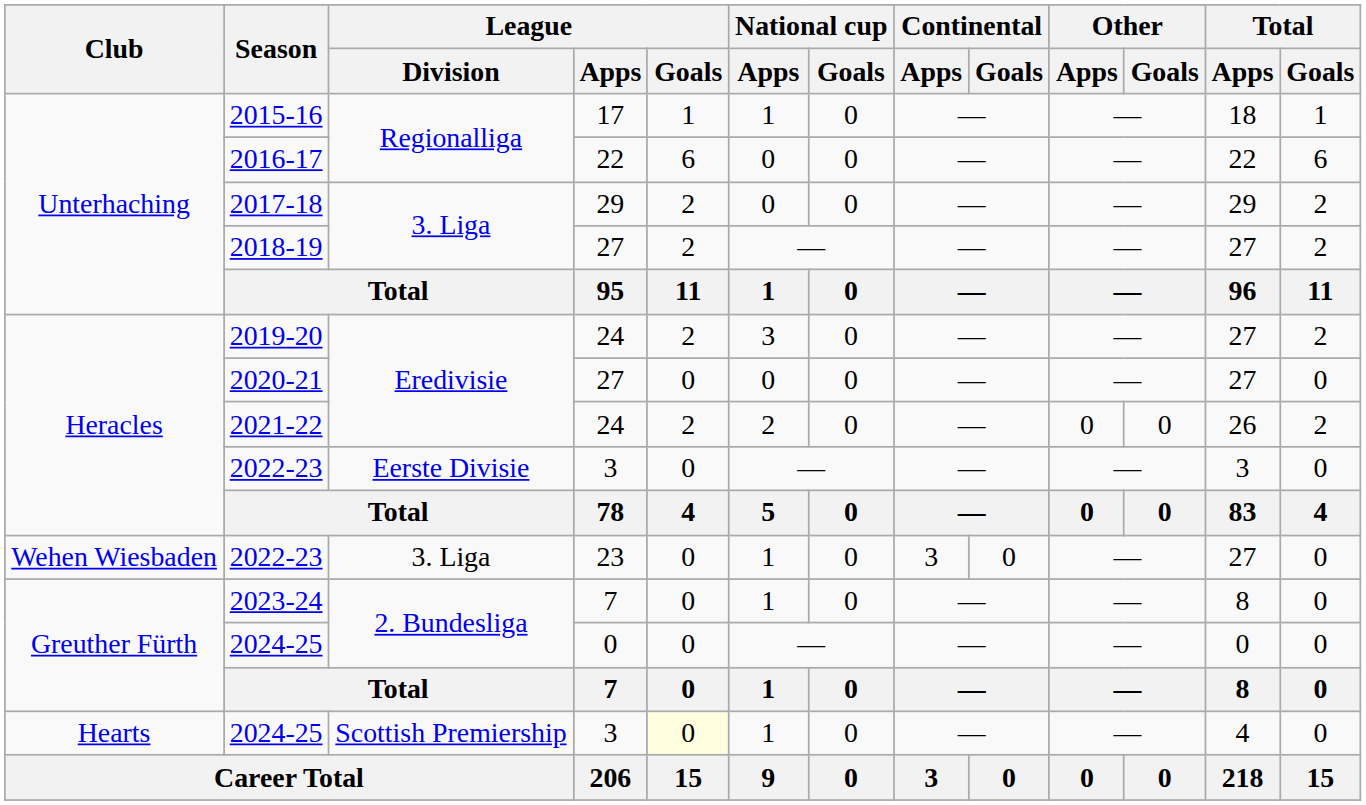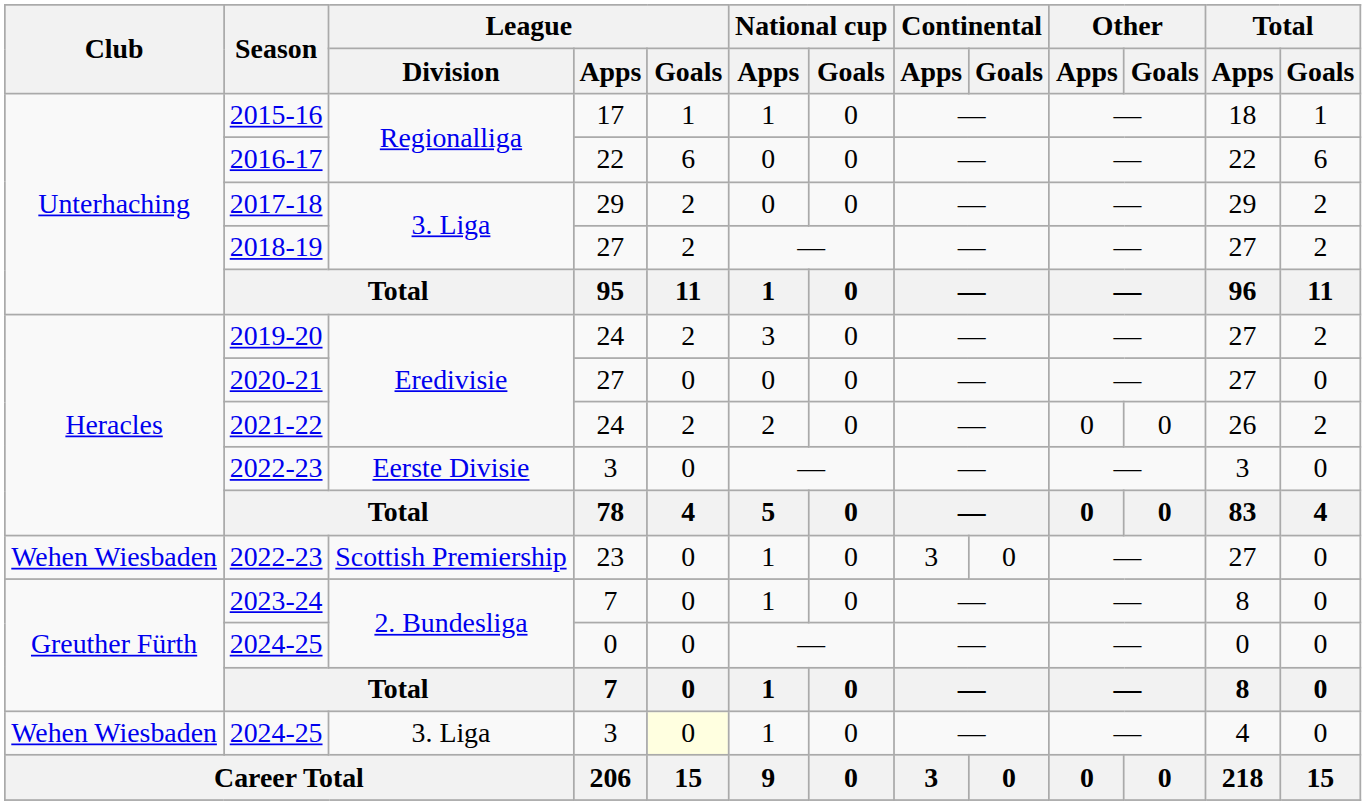2022-23 / 23 | League / Division: 3. Liga -> Scottish Premiership
2024-25 / 3 | Club: Hearts -> Wehen Wiesbaden
2024-25 / 3 | League / Division: Scottish Premiership -> 3. Liga
